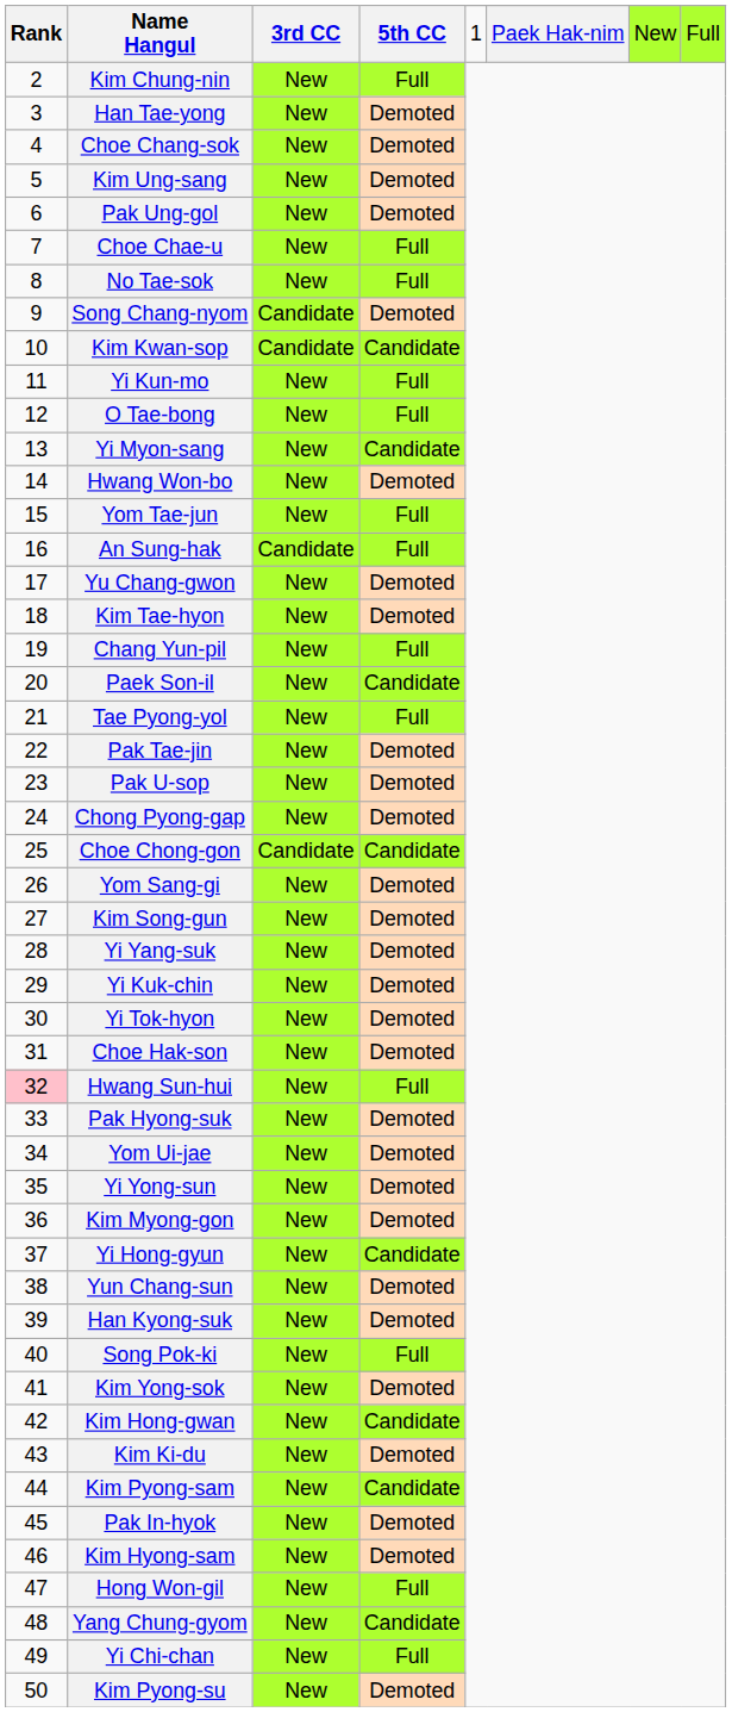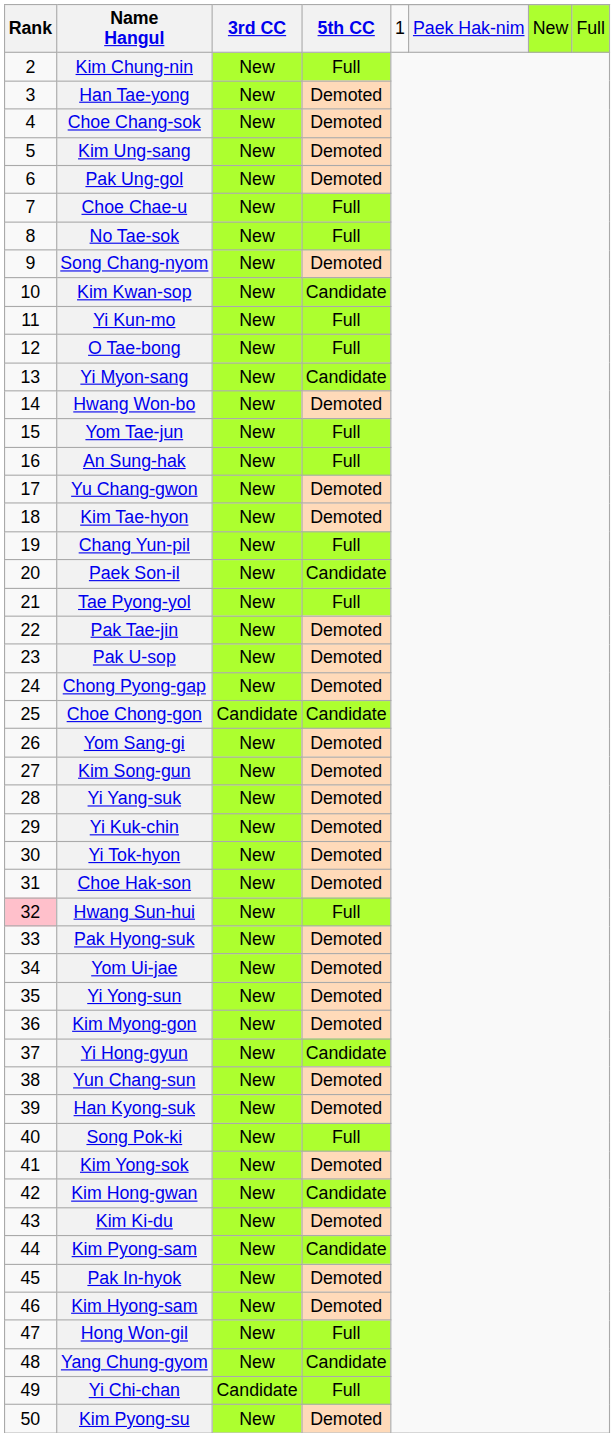Song Chang-nyom | 3rd CC: Candidate -> New
Kim Kwan-sop | 3rd CC: Candidate -> New
An Sung-hak | 3rd CC: Candidate -> New
Yi Chi-chan | 3rd CC: New -> Candidate
